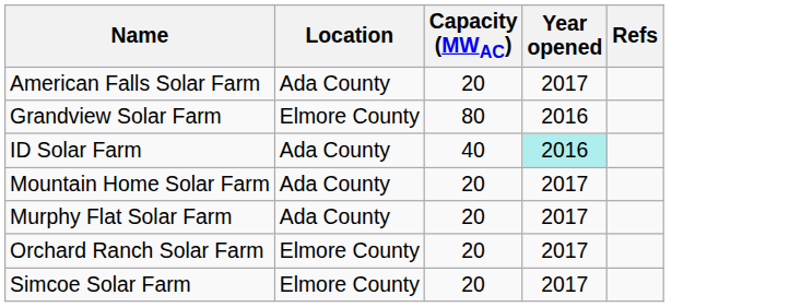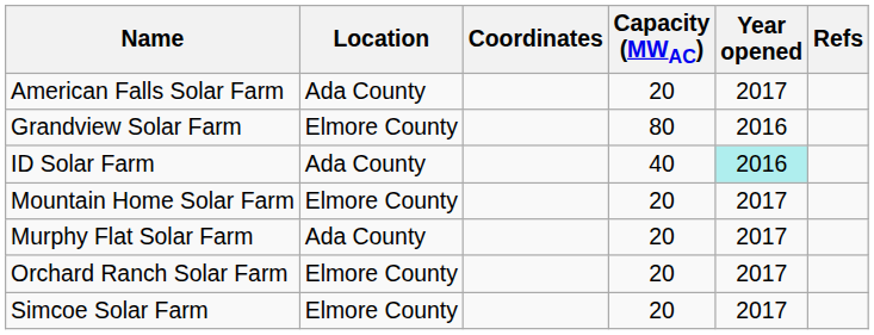+ column: Coordinates
Mountain Home Solar Farm | Location: Ada County -> Elmore County
